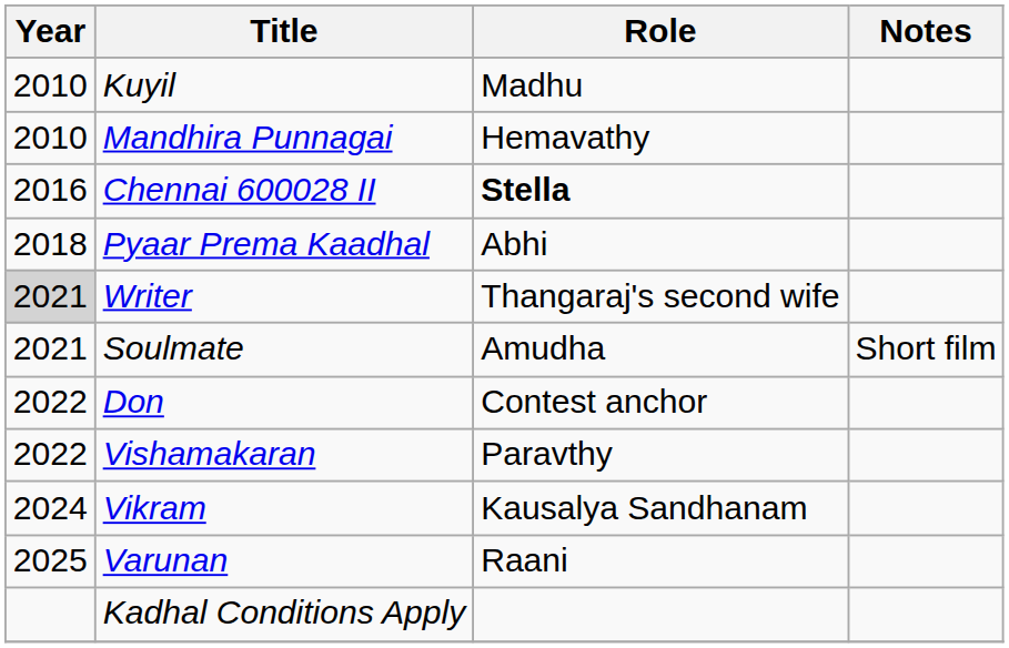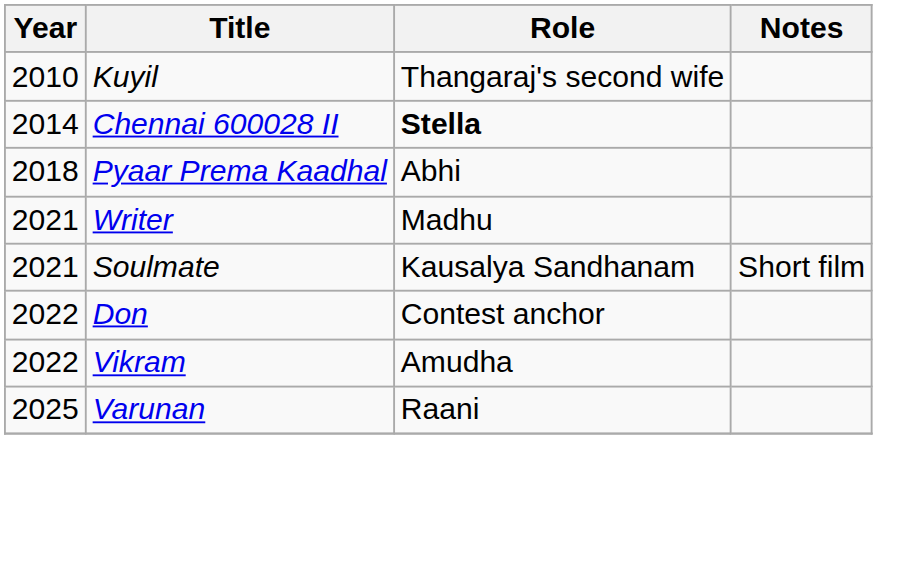Kuyil | Role: Madhu -> Thangaraj's second wife
- row: 2010 | Mandhira Punnagai | Hemavathy
Chennai 600028 II | Year: 2016 -> 2014
Writer | Year: lightgrey background -> no background
Writer | Role: Thangaraj's second wife -> Madhu
Soulmate | Role: Amudha -> Kausalya Sandhanam
- row: 2022 | Vishamakaran | Paravthy
Vikram | Year: 2024 -> 2022
Vikram | Role: Kausalya Sandhanam -> Amudha
- row: Kadhal Conditions Apply
